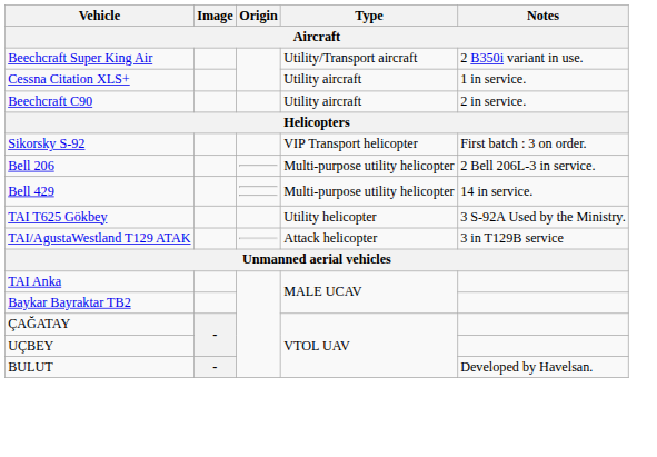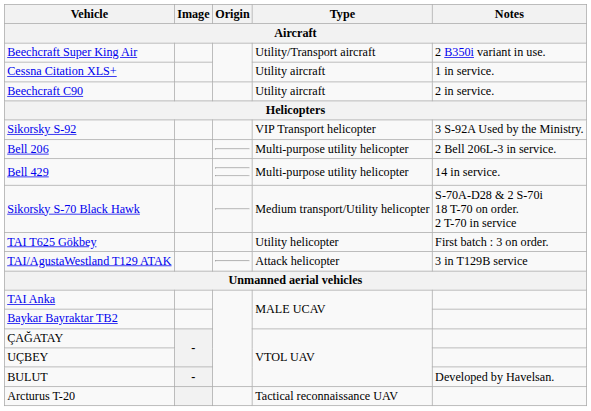Sikorsky S-92 | Notes: First batch : 3 on order. -> 3 S-92A Used by the Ministry.
+ row: Sikorsky S-70 Black Hawk | Medium transport/Utility helicopter | S-70A-D28 & 2 S-70i 18 T-70 on order. 2 T-70 in service
TAI T625 Gökbey | Notes: 3 S-92A Used by the Ministry. -> First batch : 3 on order.
+ row: Arcturus T-20 | Tactical reconnaissance UAV
